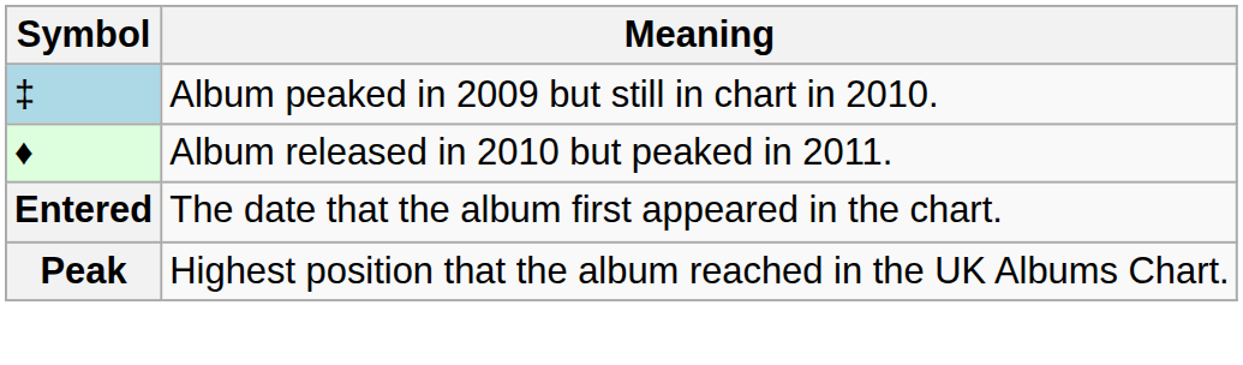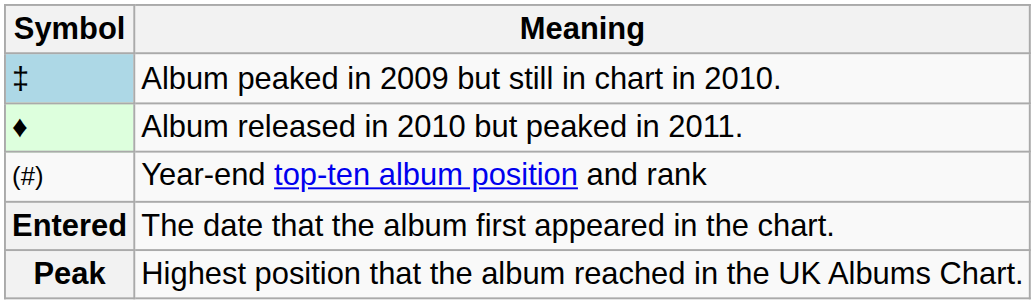+ row: (#) | Year-end top-ten album position and rank
